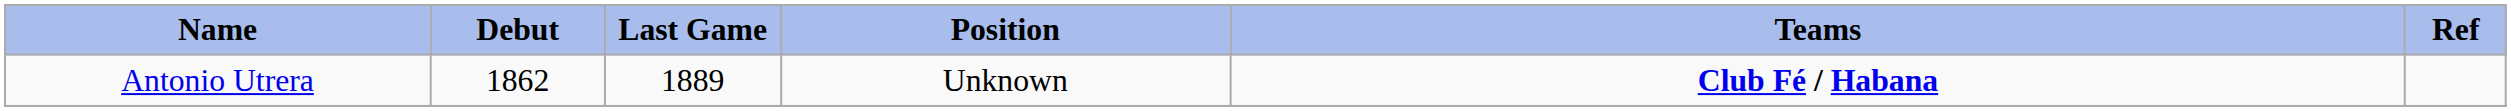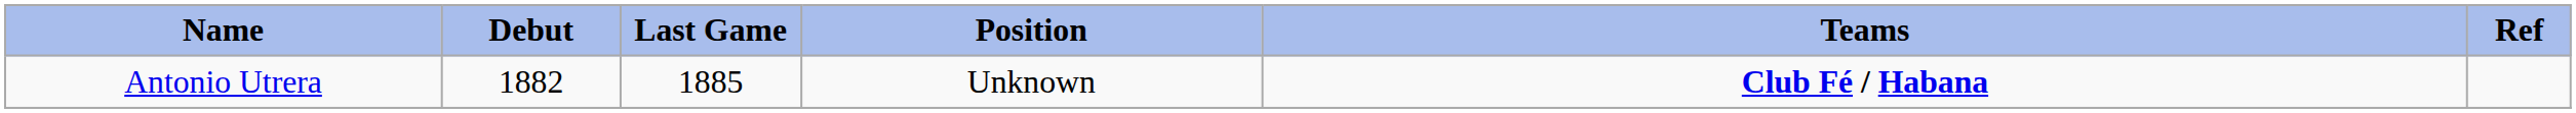Antonio Utrera | Debut: 1862 -> 1882
Antonio Utrera | Last Game: 1889 -> 1885
